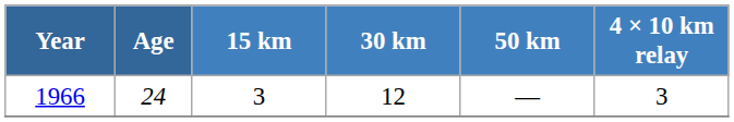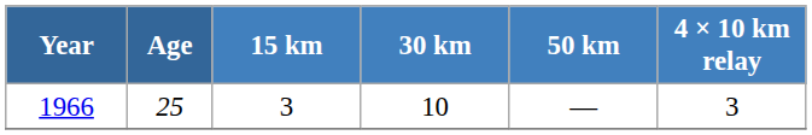1966 | Age: 24 -> 25
1966 | 30 km: 12 -> 10
